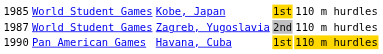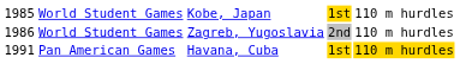World Student Games / Zagreb, Yugoslavia | column 1: 1987 -> 1986
Pan American Games | column 1: 1990 -> 1991
